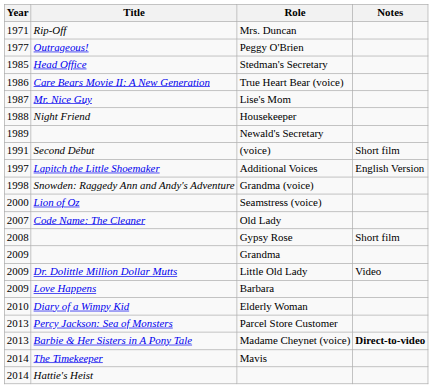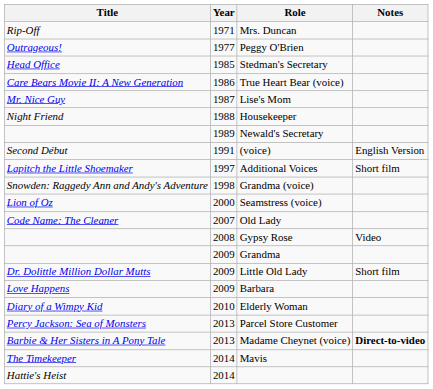columns swapped: Year <-> Title
(voice) | Notes: Short film -> English Version
Additional Voices | Notes: English Version -> Short film
Gypsy Rose | Notes: Short film -> Video
Little Old Lady | Notes: Video -> Short film
